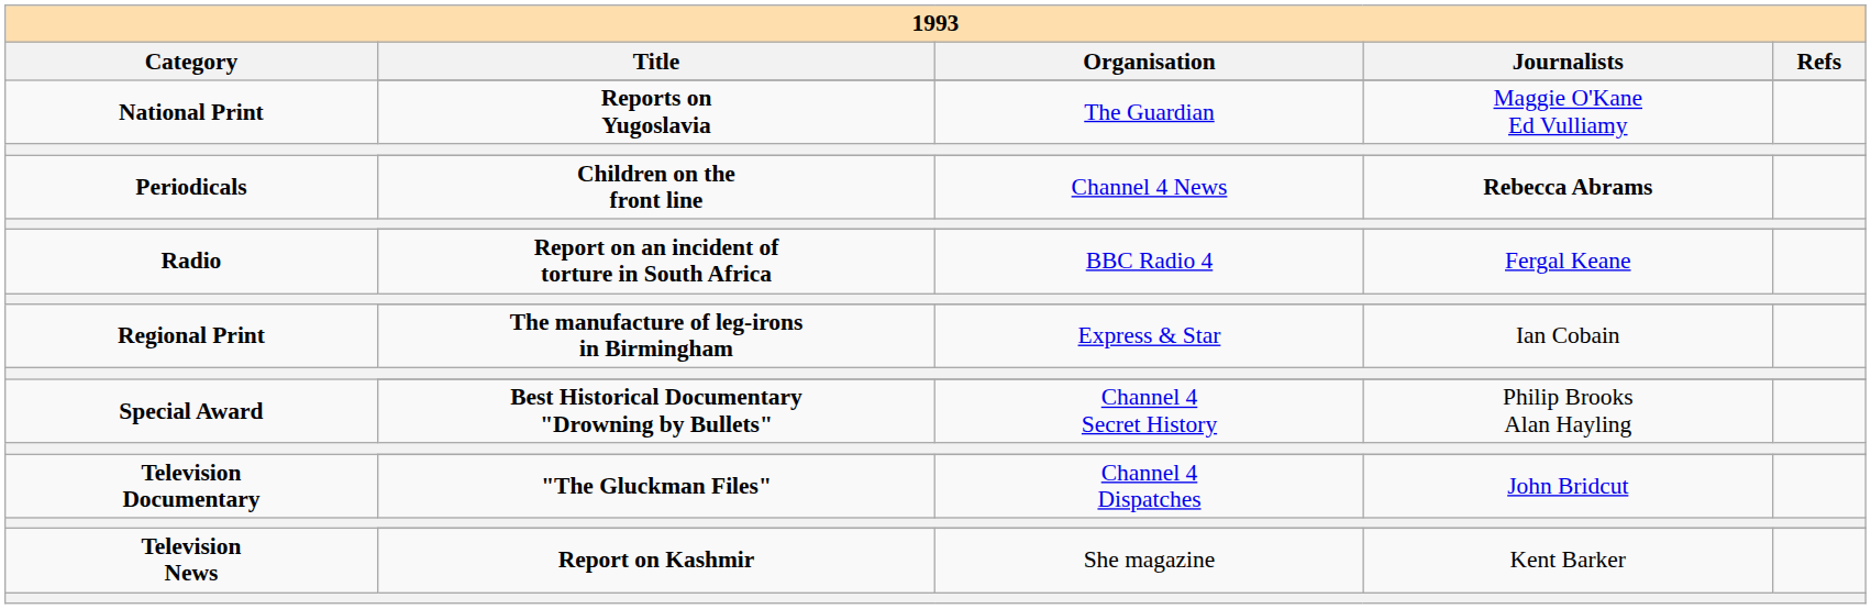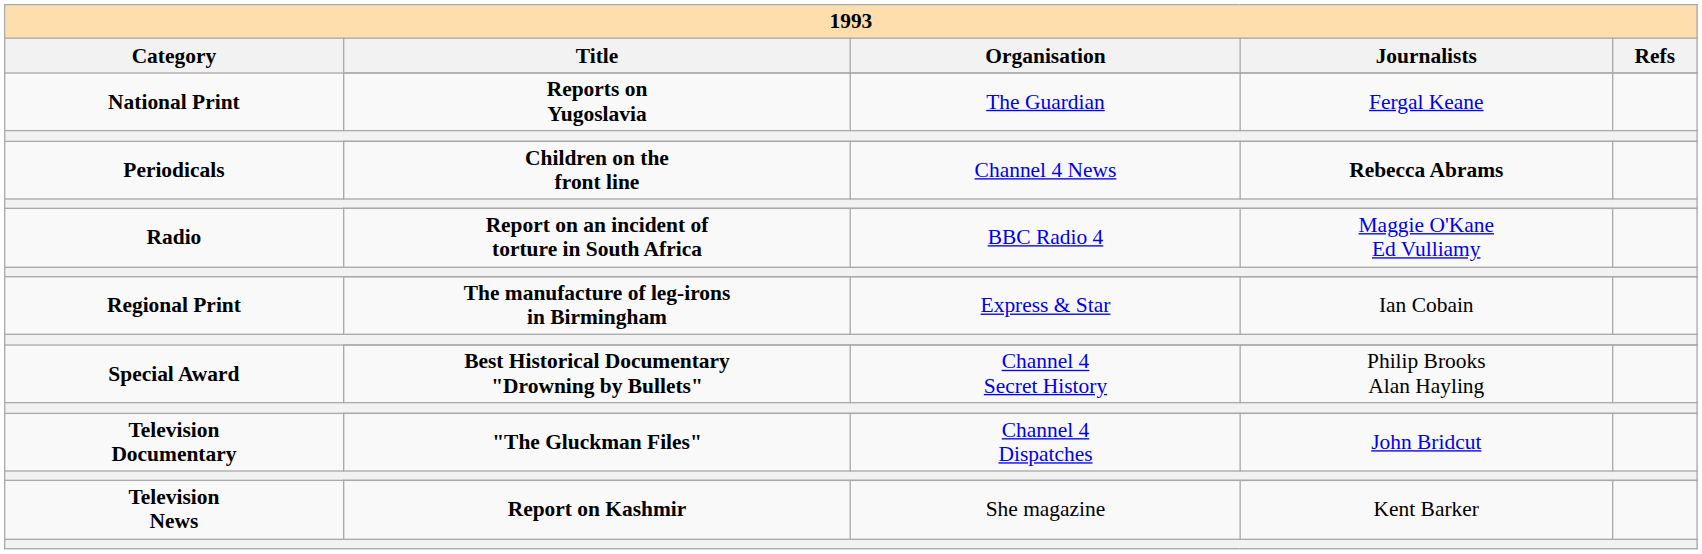National Print / Reports on Yugoslavia | 1993 / Journalists: Maggie O'Kane Ed Vulliamy -> Fergal Keane
Radio / Report on an incident of torture in South Africa | 1993 / Journalists: Fergal Keane -> Maggie O'Kane Ed Vulliamy
